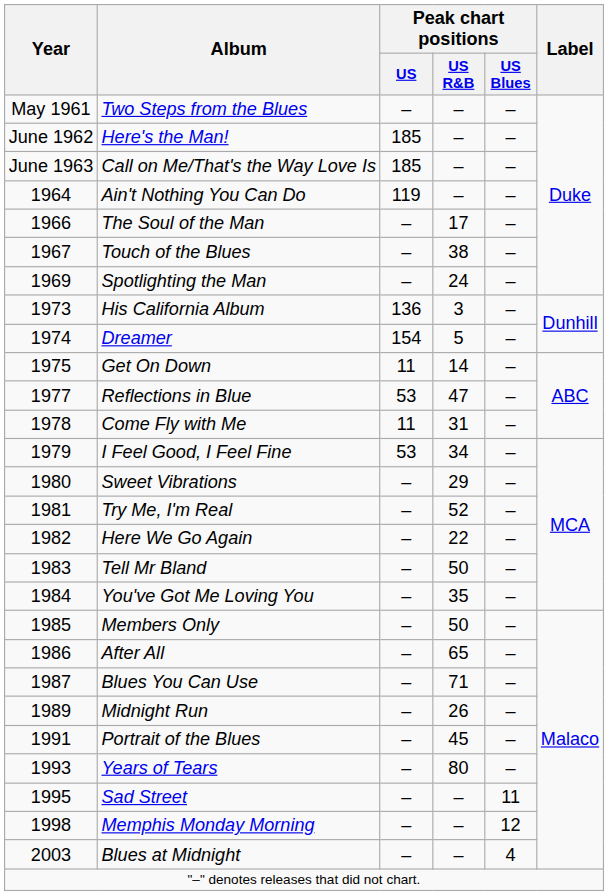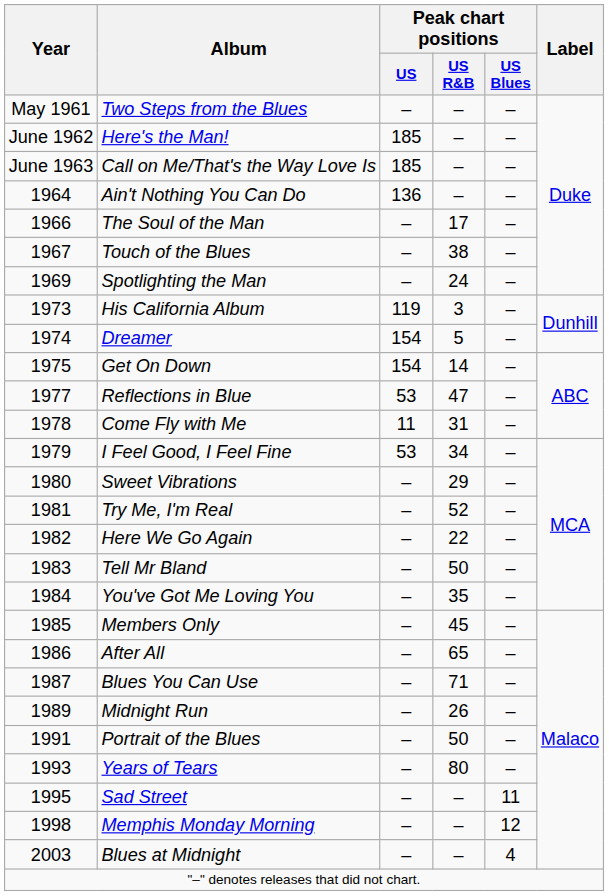Ain't Nothing You Can Do | Peak chart positions / US: 119 -> 136
His California Album | Peak chart positions / US: 136 -> 119
Get On Down | Peak chart positions / US: 11 -> 154
Members Only | Peak chart positions / US R&B: 50 -> 45
Portrait of the Blues | Peak chart positions / US R&B: 45 -> 50
